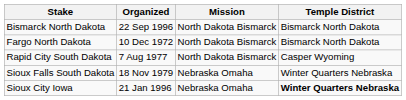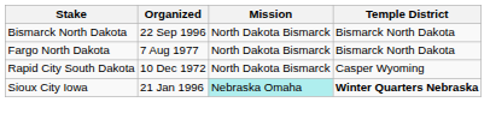Fargo North Dakota | Organized: 10 Dec 1972 -> 7 Aug 1977
Rapid City South Dakota | Organized: 7 Aug 1977 -> 10 Dec 1972
- row: Sioux Falls South Dakota | 18 Nov 1979 | Nebraska Omaha | Winter Quarters Nebraska
Sioux City Iowa | Mission: no background -> paleturquoise background
